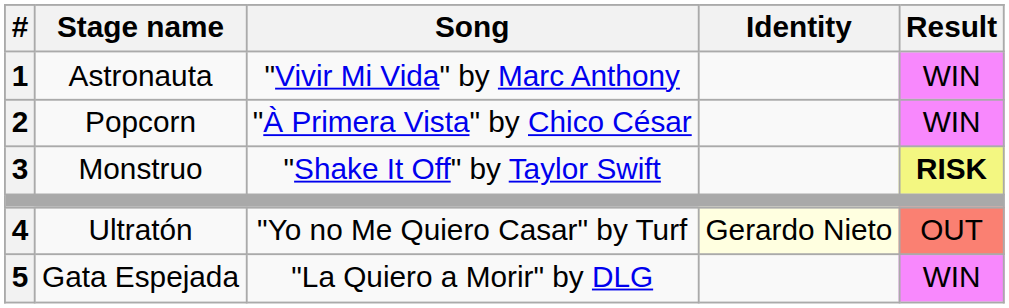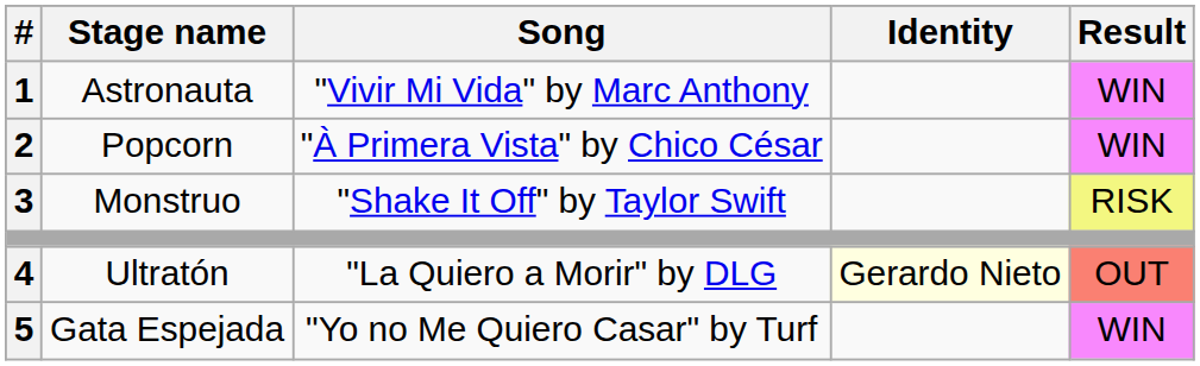Monstruo | Result: bold -> normal
Ultratón | Song: "Yo no Me Quiero Casar" by Turf -> "La Quiero a Morir" by DLG
Gata Espejada | Song: "La Quiero a Morir" by DLG -> "Yo no Me Quiero Casar" by Turf
